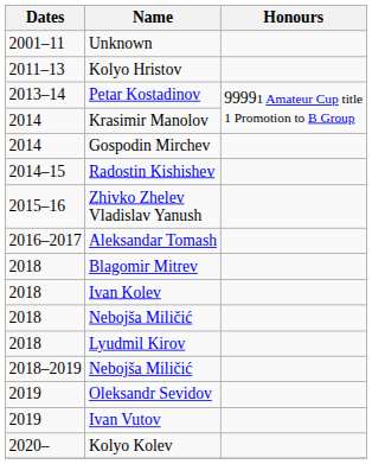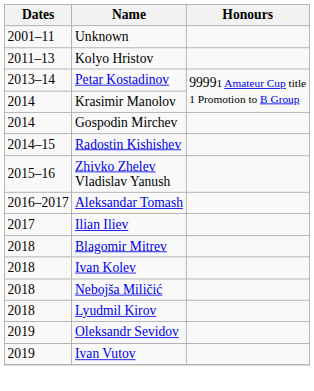+ row: 2017 | Ilian Iliev
- row: 2018–2019 | Nebojša Miličić
- row: 2020– | Kolyo Kolev
